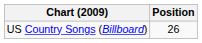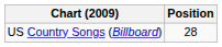US Country Songs (Billboard) | Position: 26 -> 28
